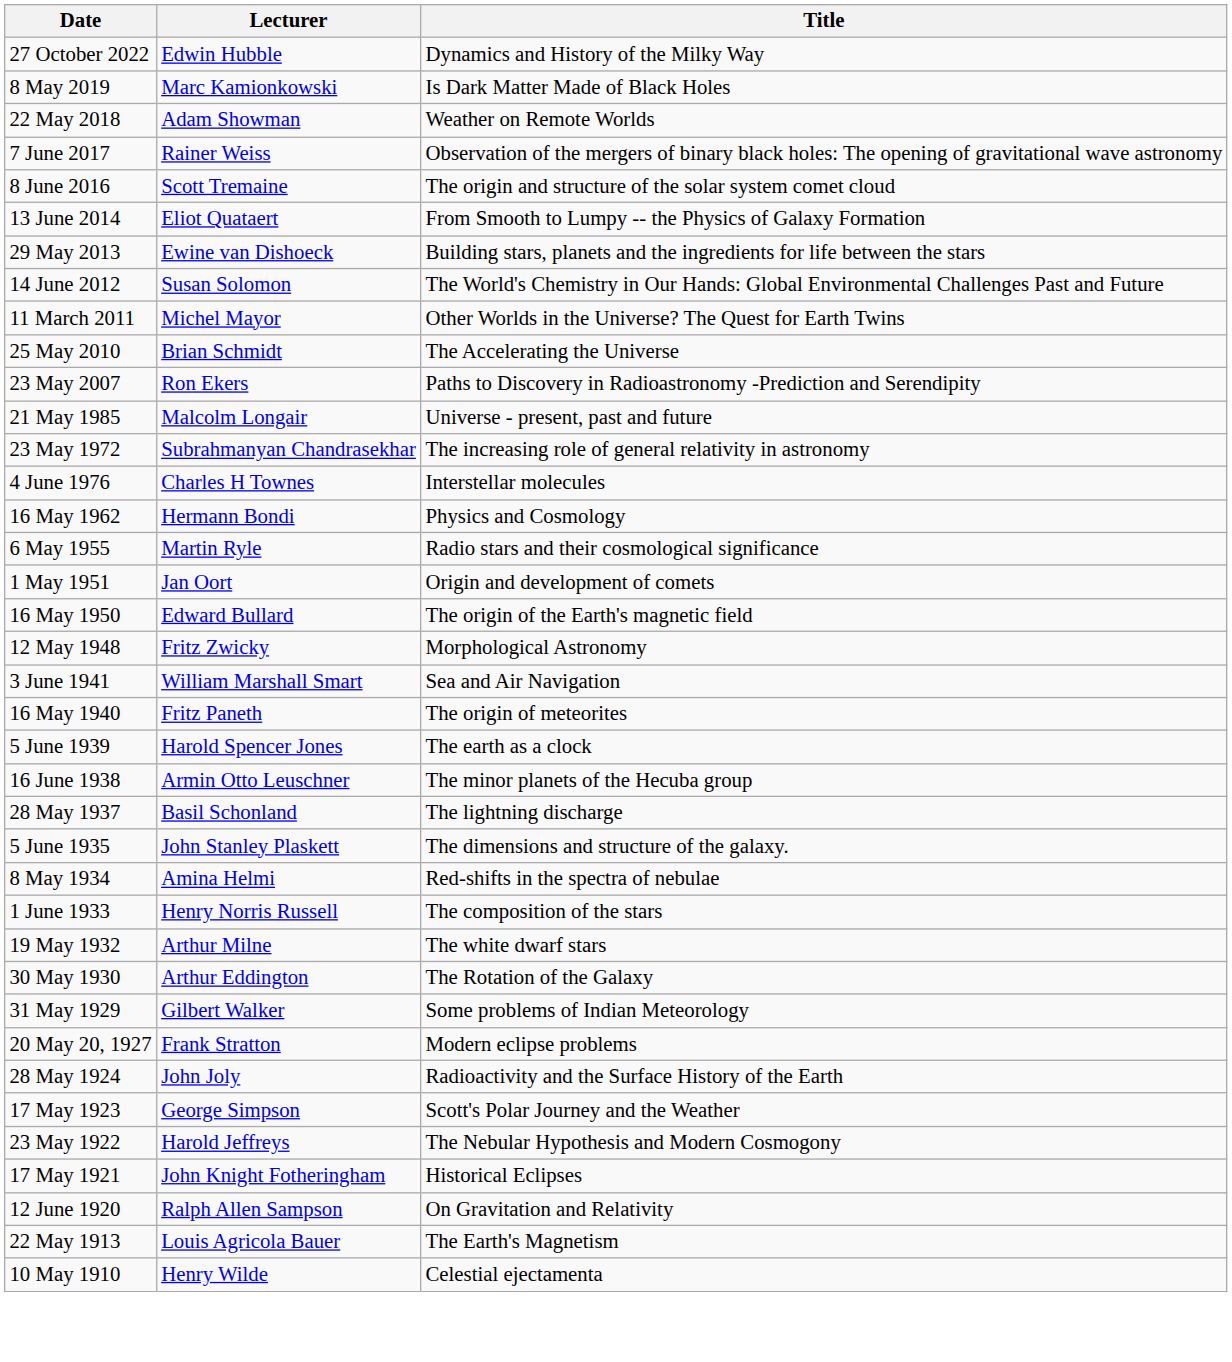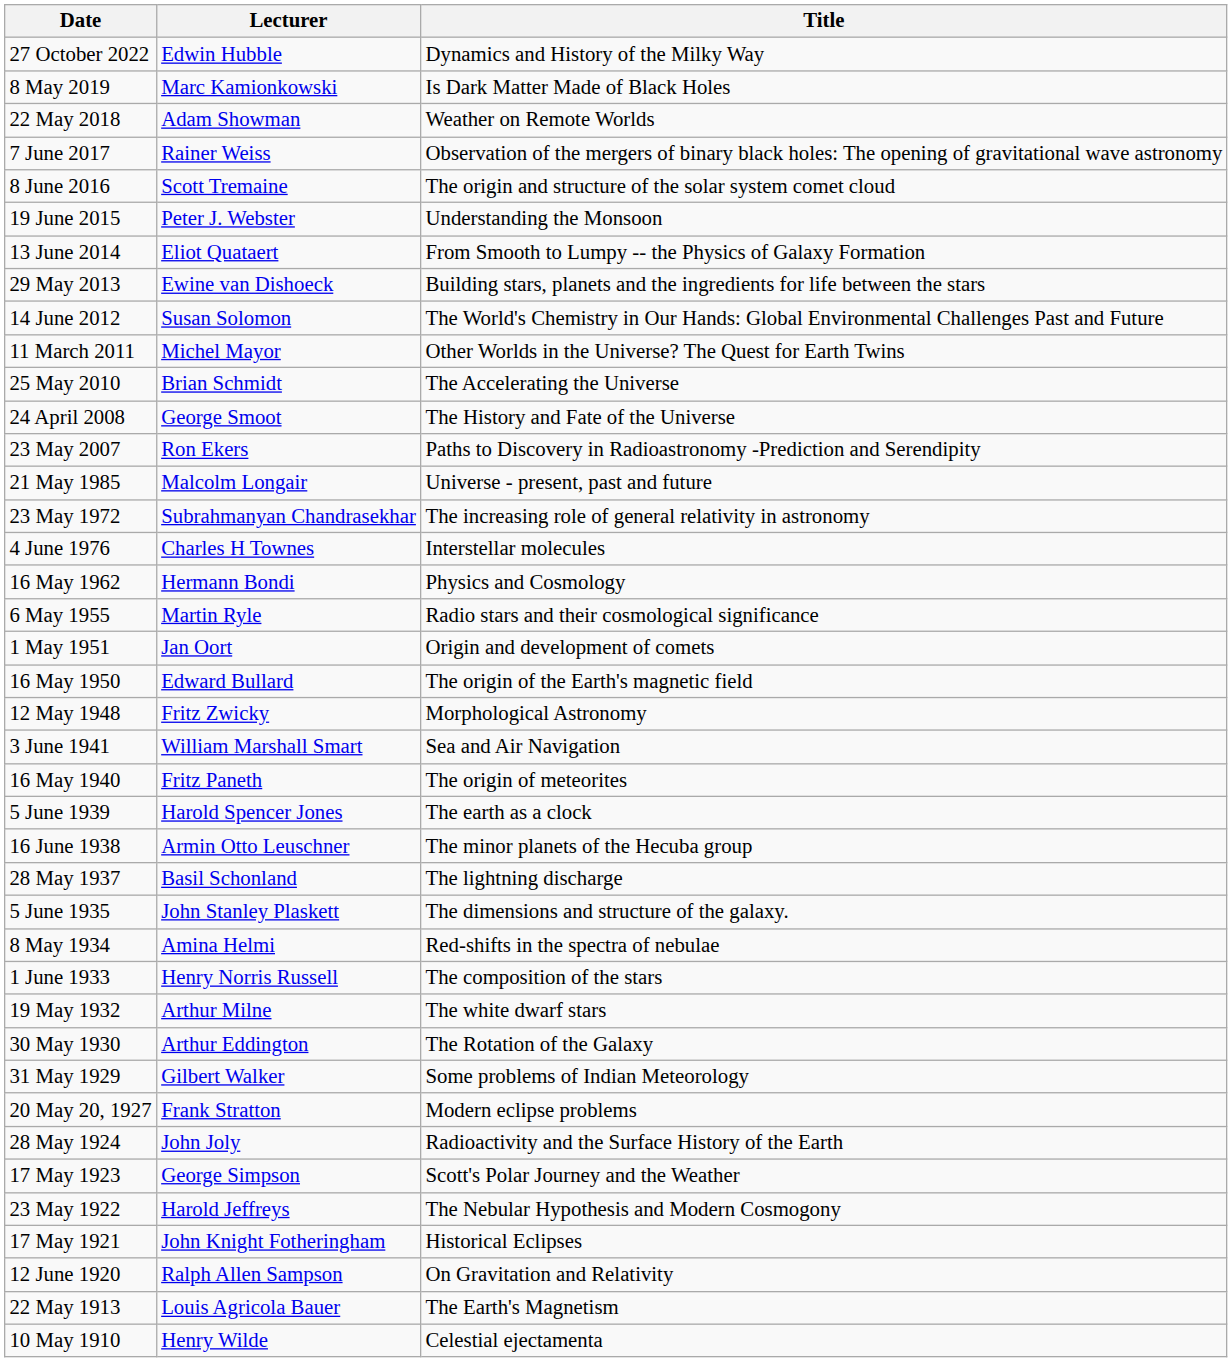+ row: 19 June 2015 | Peter J. Webster | Understanding the Monsoon
+ row: 24 April 2008 | George Smoot | The History and Fate of the Universe
